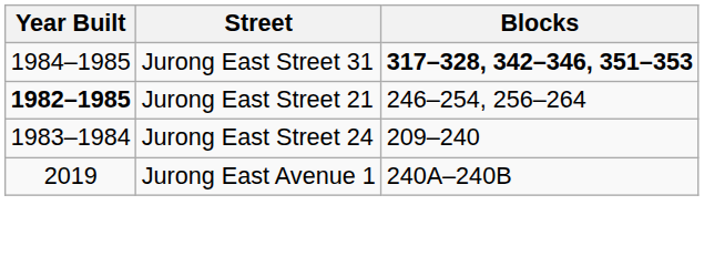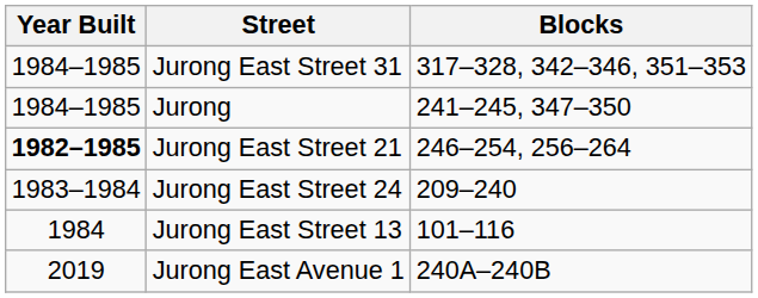Jurong East Street 31 | Blocks: bold -> normal
+ row: 1984–1985 | Jurong | 241–245, 347–350
+ row: 1984 | Jurong East Street 13 | 101–116
